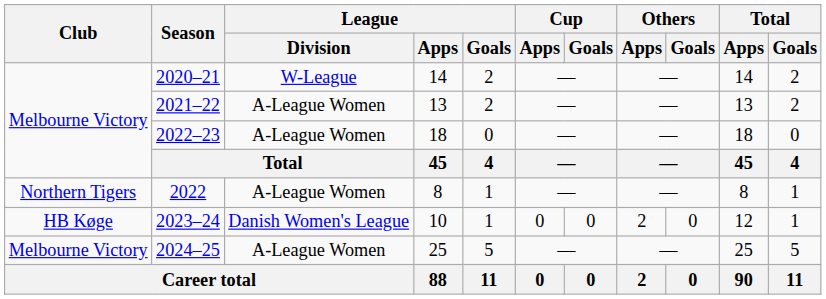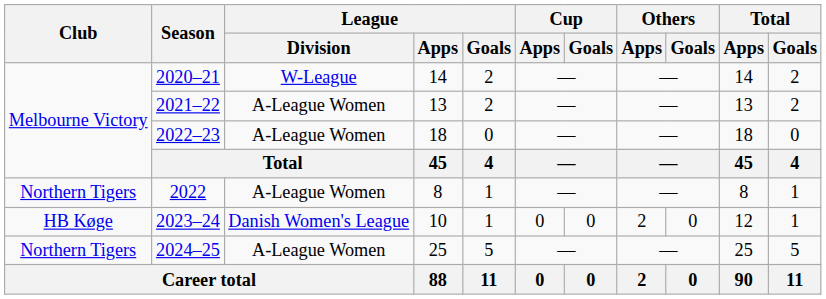2024–25 | Club: Melbourne Victory -> Northern Tigers
